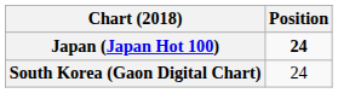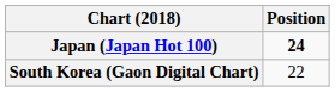South Korea (Gaon Digital Chart) | Position: 24 -> 22
